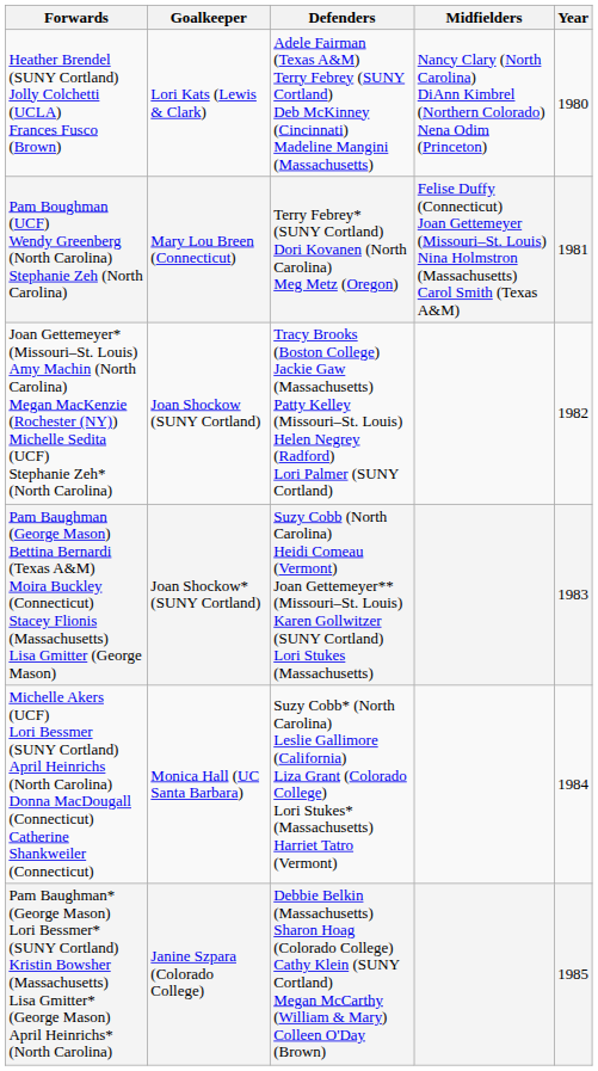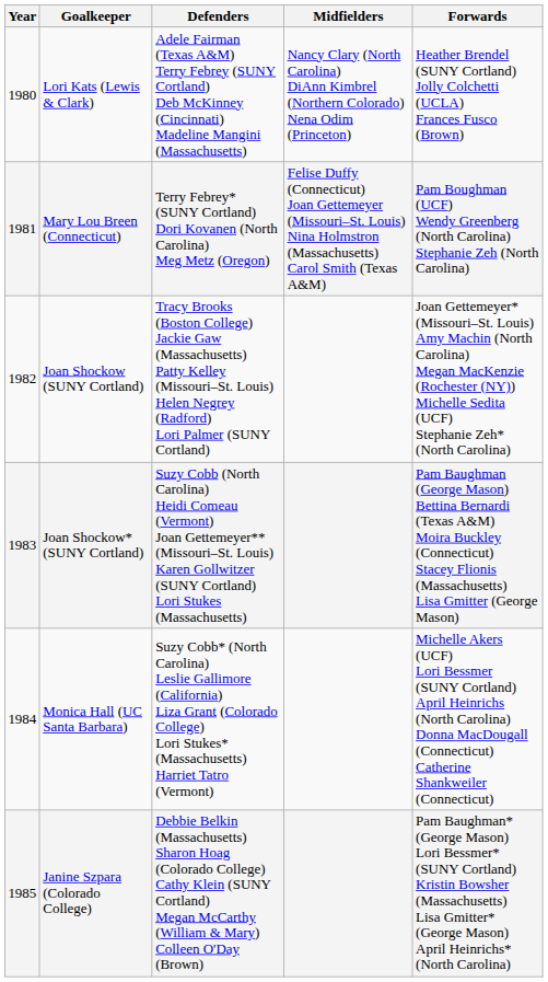columns swapped: Year <-> Forwards
